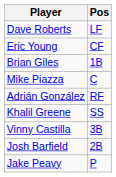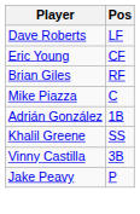Brian Giles | Pos: 1B -> RF
Adrián González | Pos: RF -> 1B
- row: Josh Barfield | 2B
